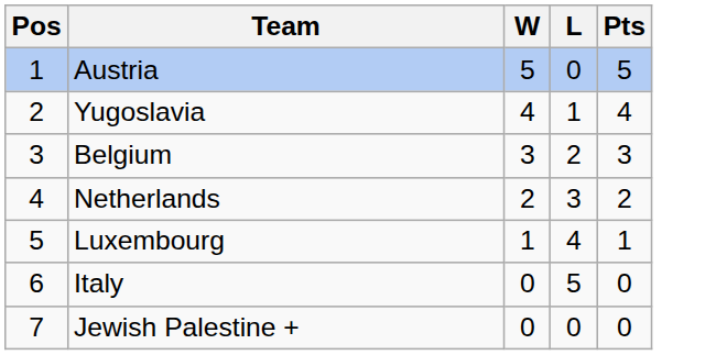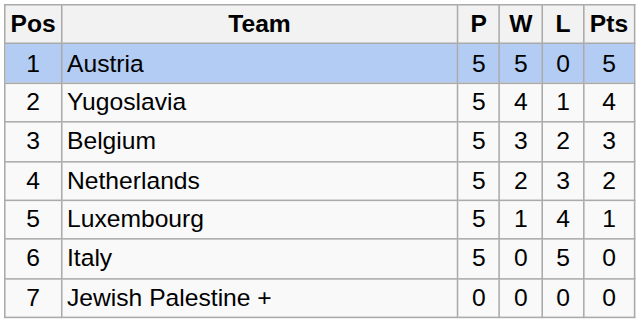+ column: P | 5 | 5 | 5 | 5 | 5 | 5 | 0
